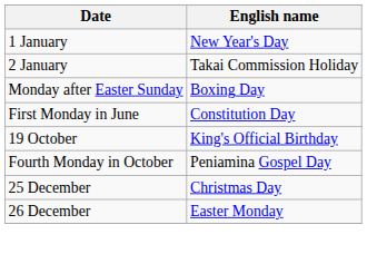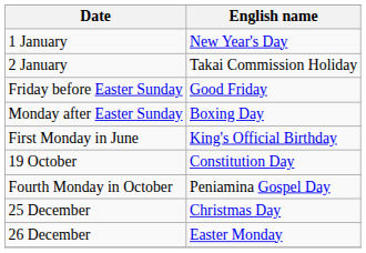+ row: Friday before Easter Sunday | Good Friday
First Monday in June | English name: Constitution Day -> King's Official Birthday
19 October | English name: King's Official Birthday -> Constitution Day
